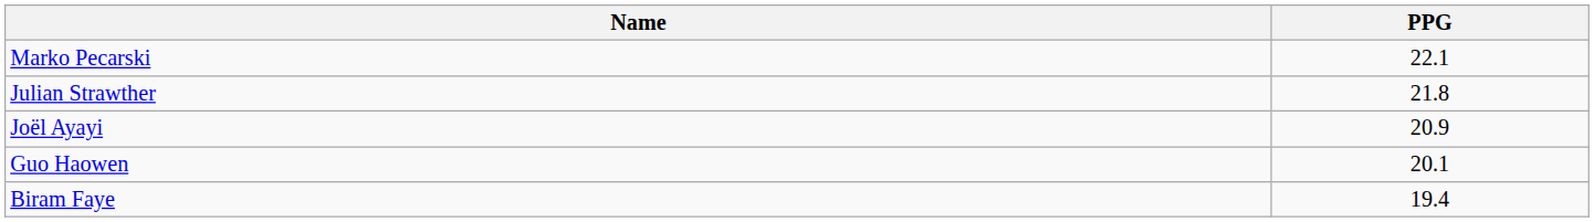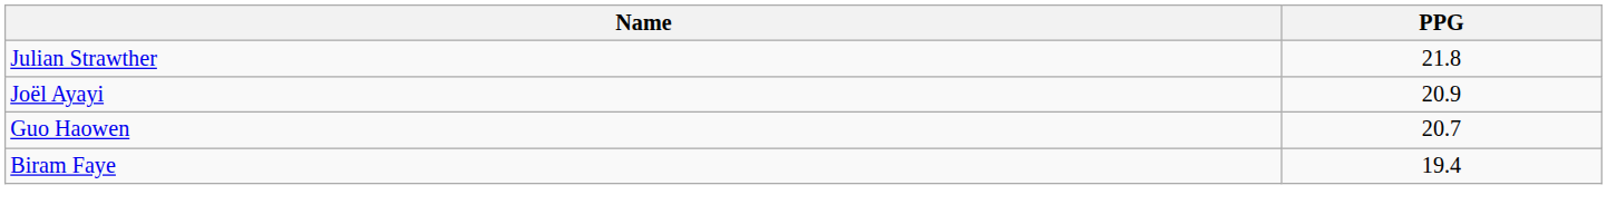- row: Marko Pecarski | 22.1
Guo Haowen | PPG: 20.1 -> 20.7
